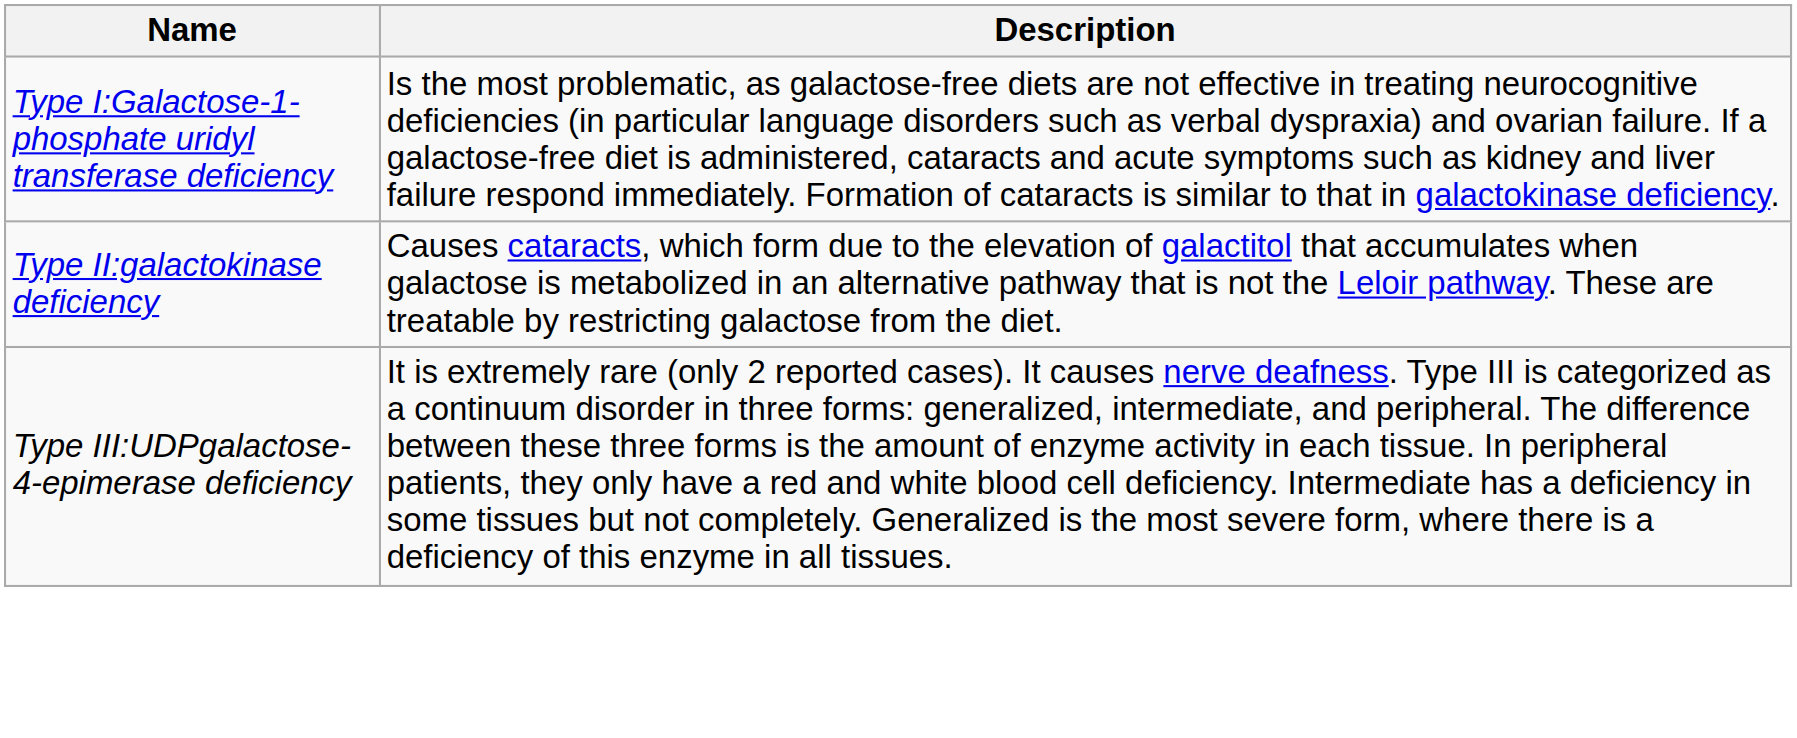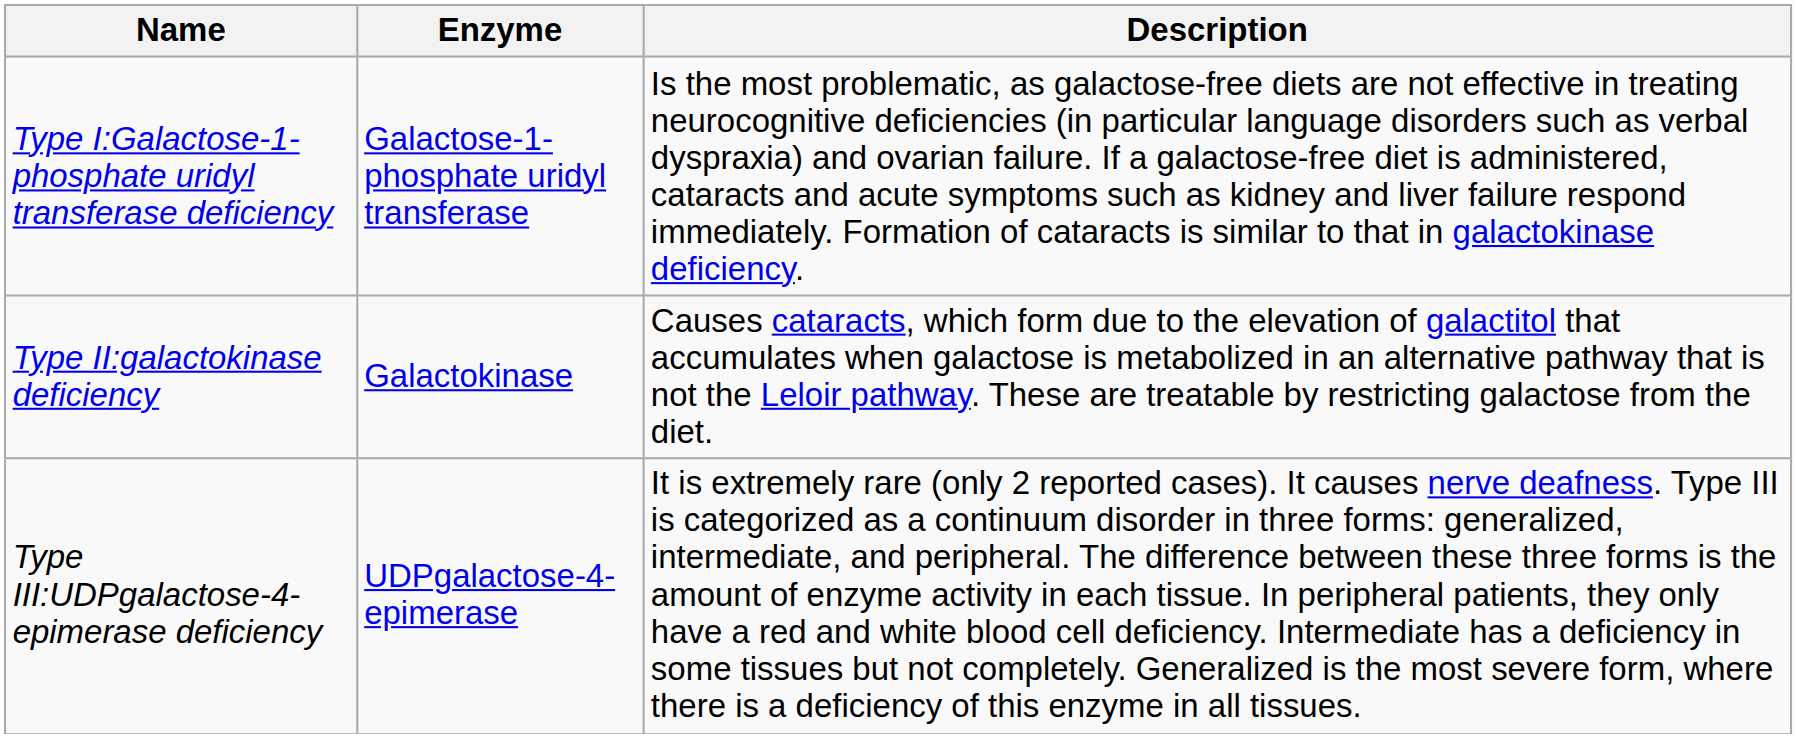+ column: Enzyme | Galactose-1-phosphate uridyl transferase | Galactokinase | UDPgalactose-4-epimerase
